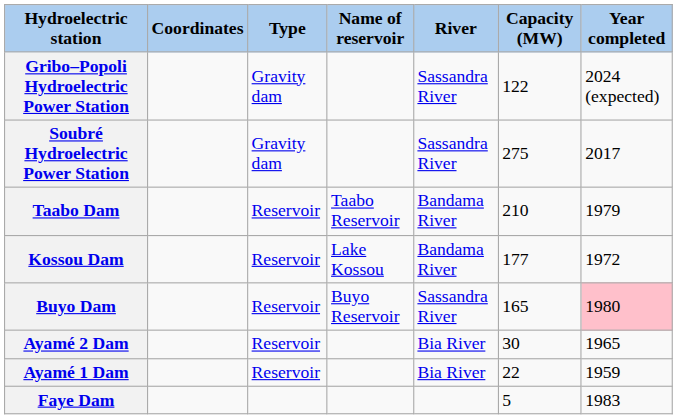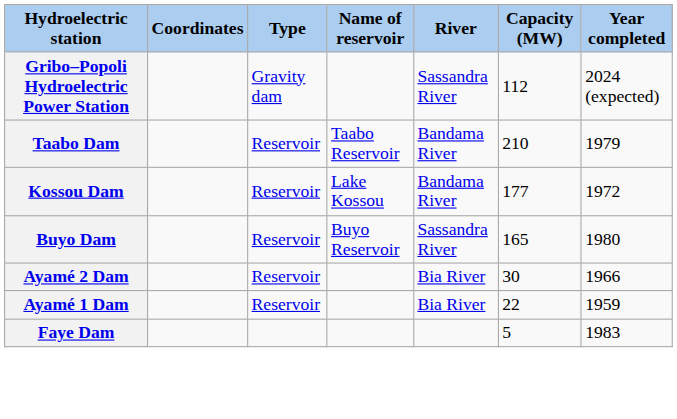Gribo–Popoli Hydroelectric Power Station | Capacity (MW): 122 -> 112
- row: Soubré Hydroelectric Power Station | Gravity dam | Sassandra River | 275 | 2017
Buyo Dam | Year completed: pink background -> no background
Ayamé 2 Dam | Year completed: 1965 -> 1966
